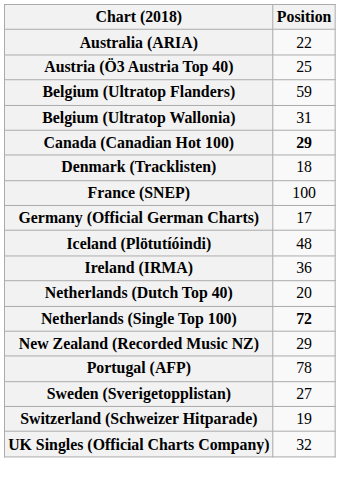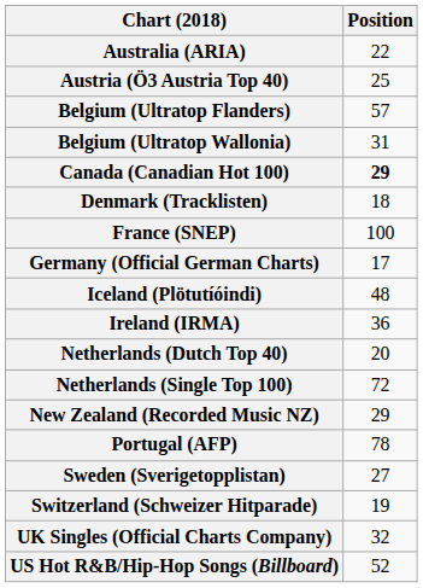Belgium (Ultratop Flanders) | Position: 59 -> 57
Netherlands (Single Top 100) | Position: bold -> normal
+ row: US Hot R&B/Hip-Hop Songs (Billboard) | 52
